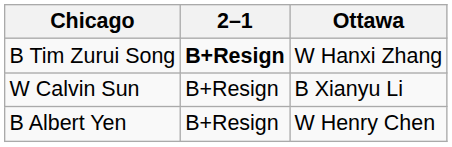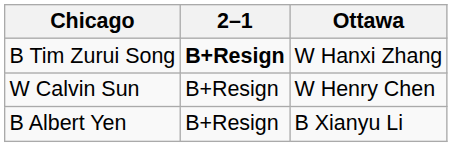W Calvin Sun | Ottawa: B Xianyu Li -> W Henry Chen
B Albert Yen | Ottawa: W Henry Chen -> B Xianyu Li
